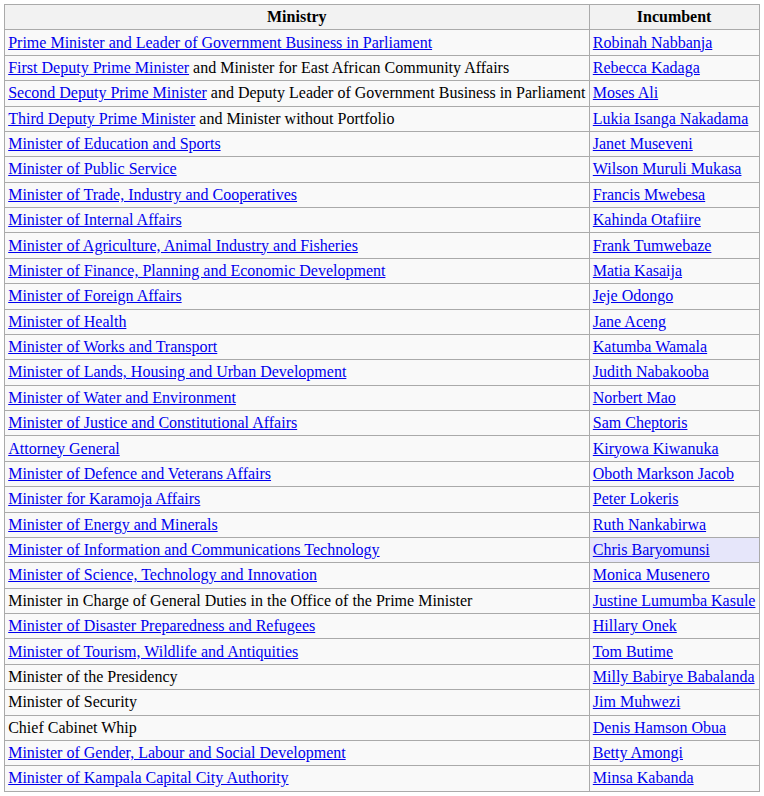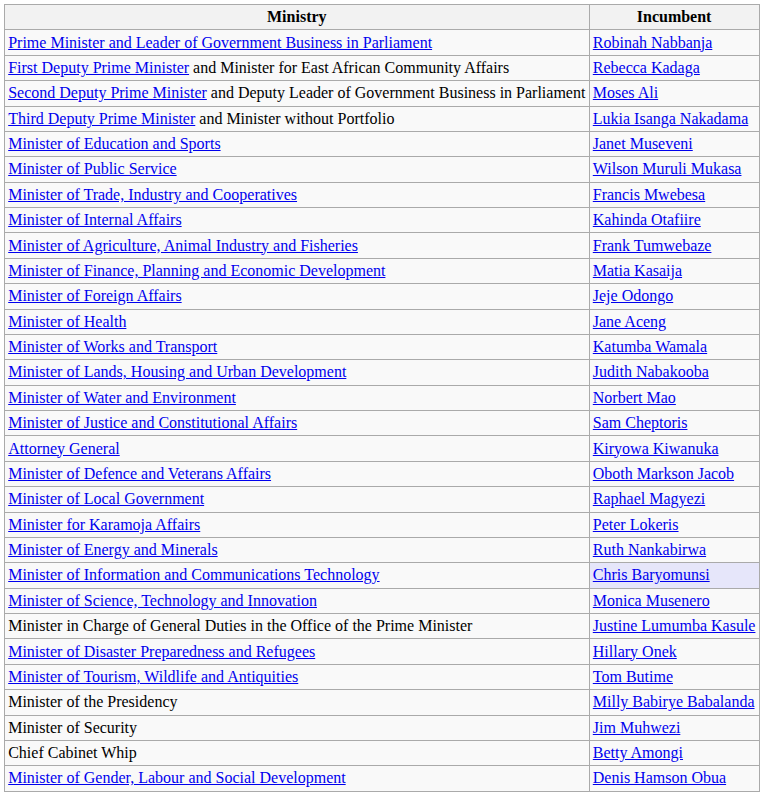+ row: Minister of Local Government | Raphael Magyezi
Chief Cabinet Whip | Incumbent: Denis Hamson Obua -> Betty Amongi
Minister of Gender, Labour and Social Development | Incumbent: Betty Amongi -> Denis Hamson Obua
- row: Minister of Kampala Capital City Authority | Minsa Kabanda
